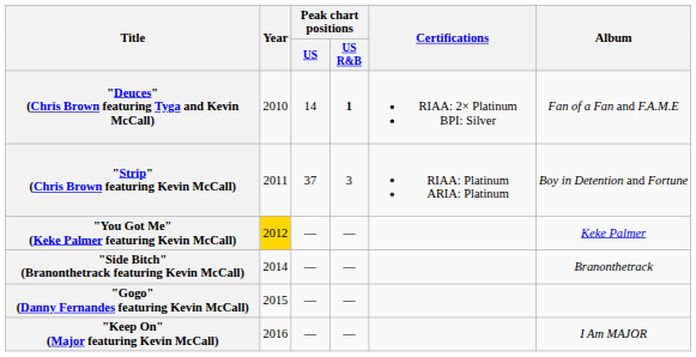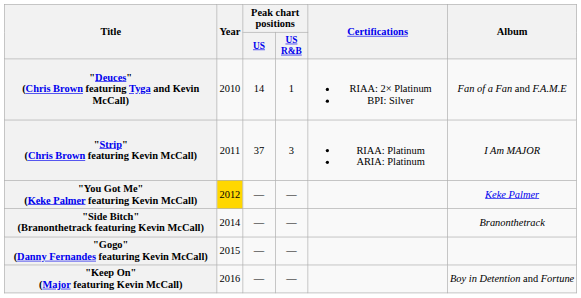"Deuces" (Chris Brown featuring Tyga and Kevin McCall) | Peak chart positions / US R&B: bold -> normal
"Strip" (Chris Brown featuring Kevin McCall) | Album: Boy in Detention and Fortune -> I Am MAJOR
"Keep On" (Major featuring Kevin McCall) | Album: I Am MAJOR -> Boy in Detention and Fortune
